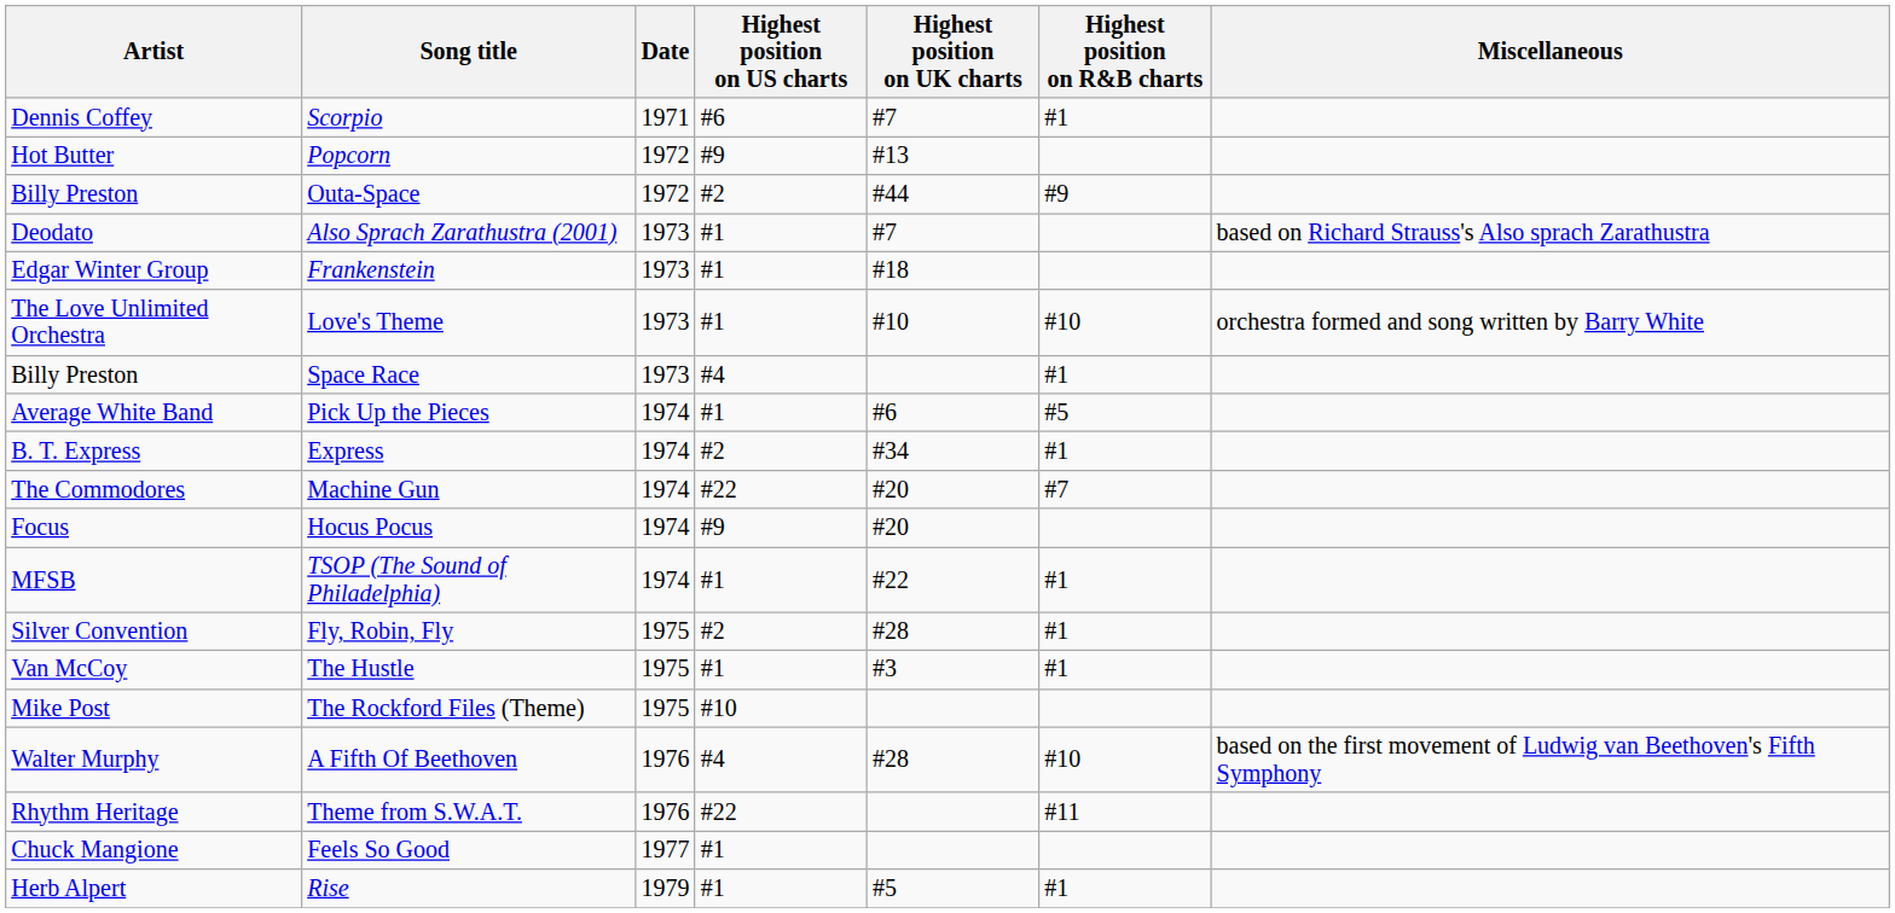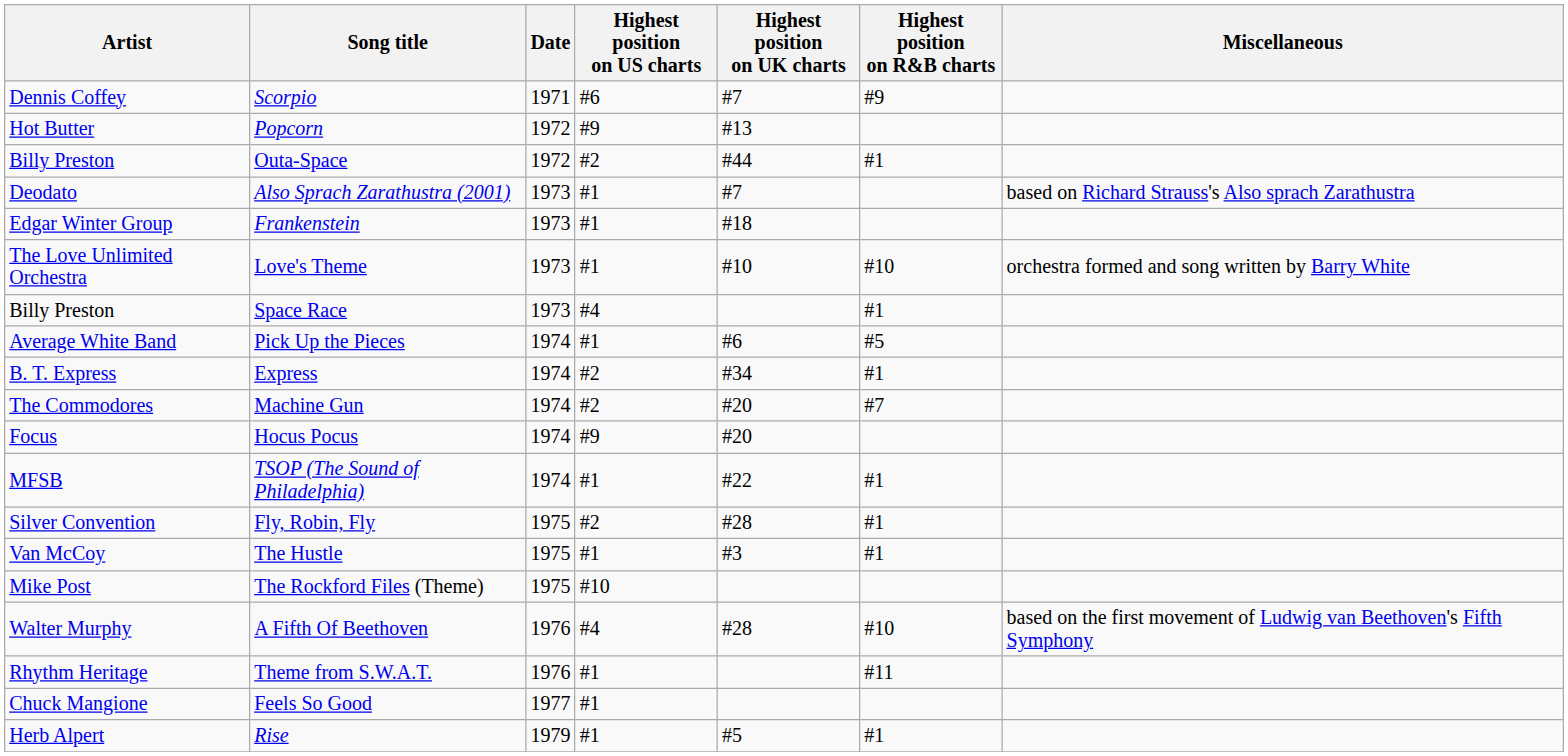Scorpio | Highest position on R&B charts: #1 -> #9
Outa-Space | Highest position on R&B charts: #9 -> #1
Machine Gun | Highest position on US charts: #22 -> #2
Theme from S.W.A.T. | Highest position on US charts: #22 -> #1
